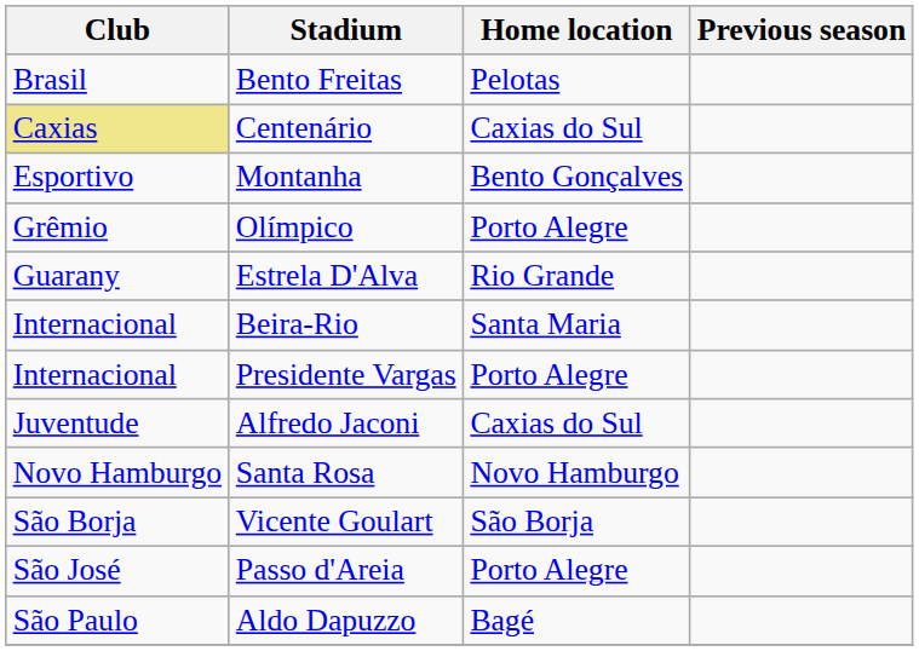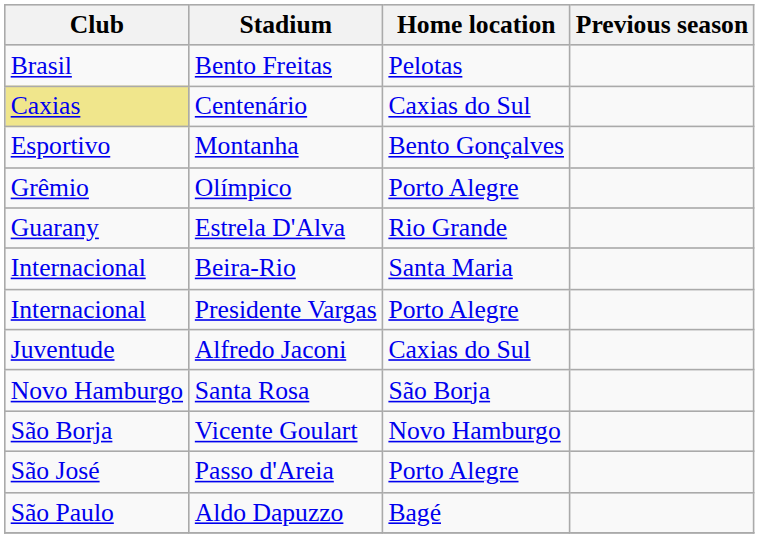Santa Rosa | Home location: Novo Hamburgo -> São Borja
Vicente Goulart | Home location: São Borja -> Novo Hamburgo
